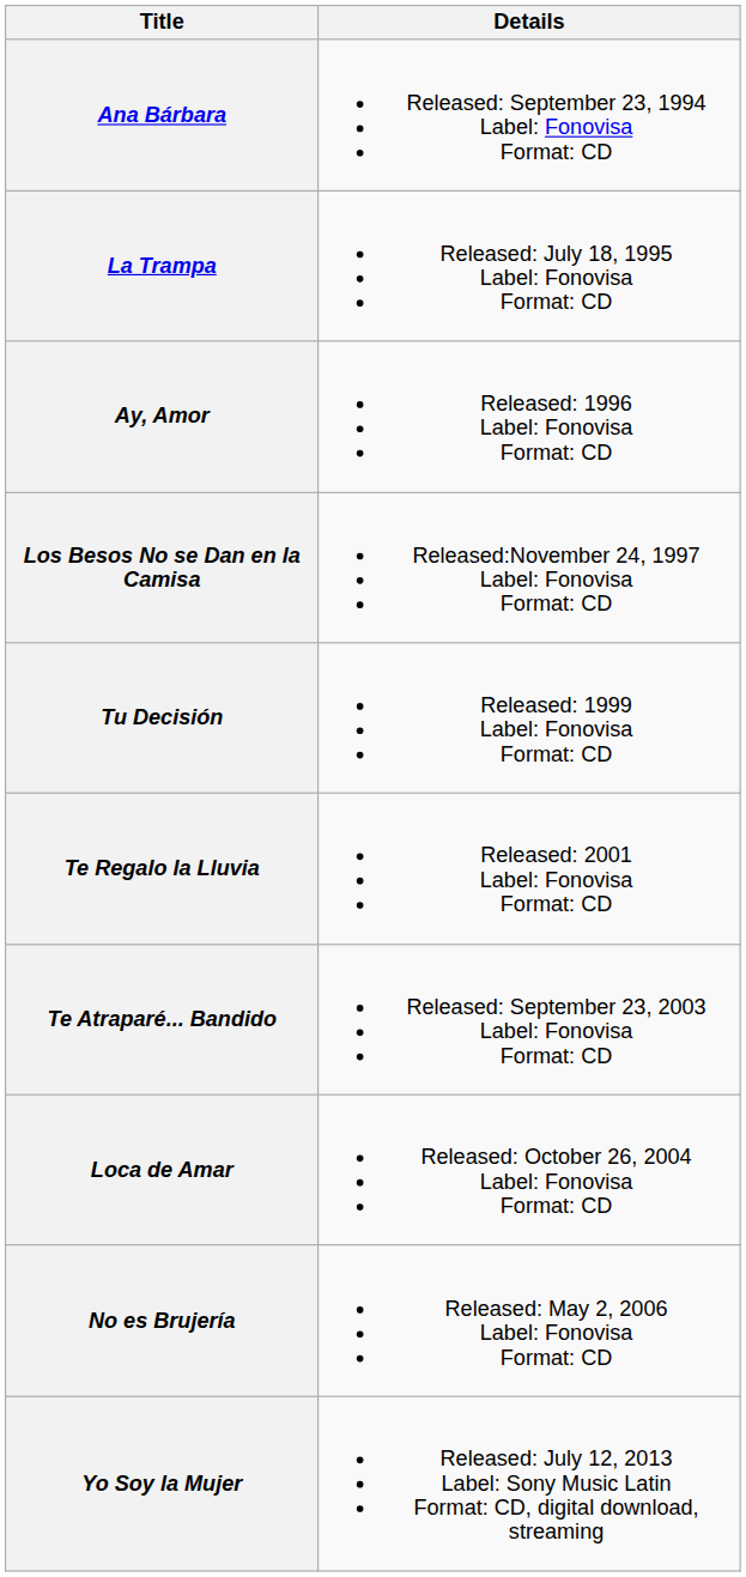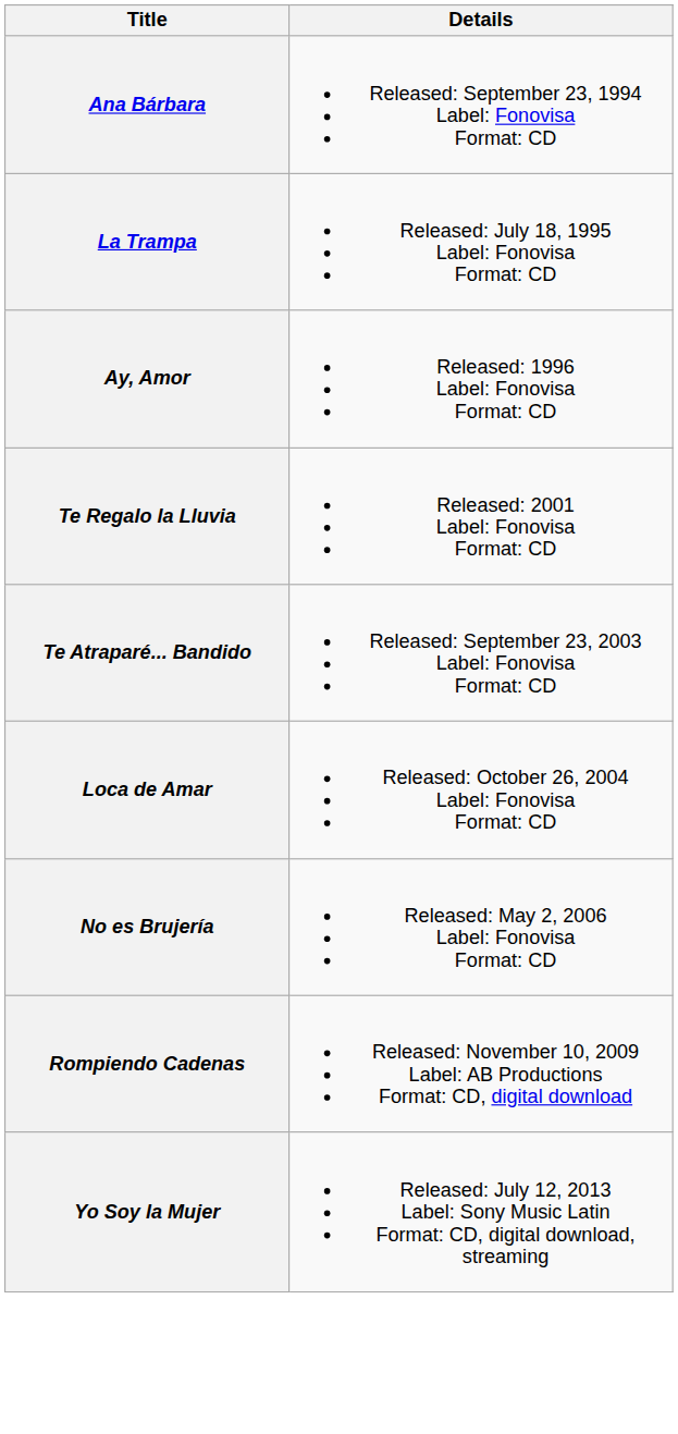- row: Los Besos No se Dan en la Camisa | Released:November 24, 1997 Label: Fonovisa Format: CD
- row: Tu Decisión | Released: 1999 Label: Fonovisa Format: CD
+ row: Rompiendo Cadenas | Released: November 10, 2009 Label: AB Productions Format: CD, digital download
